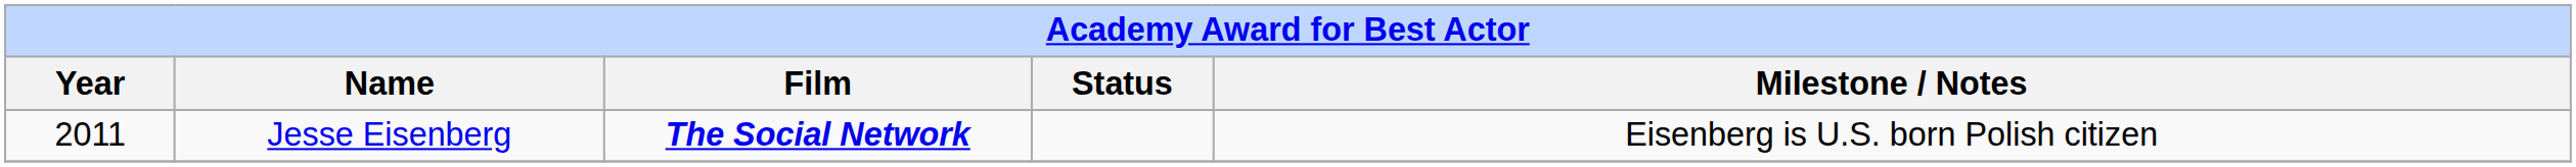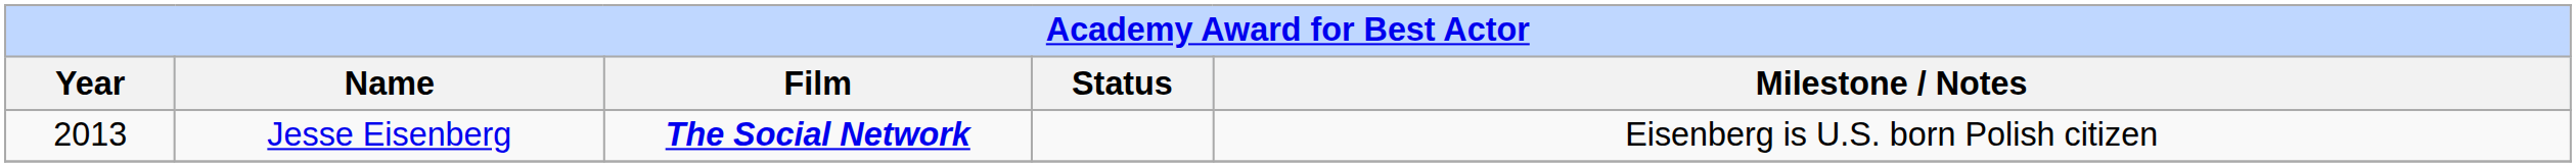Jesse Eisenberg | Year: 2011 -> 2013
